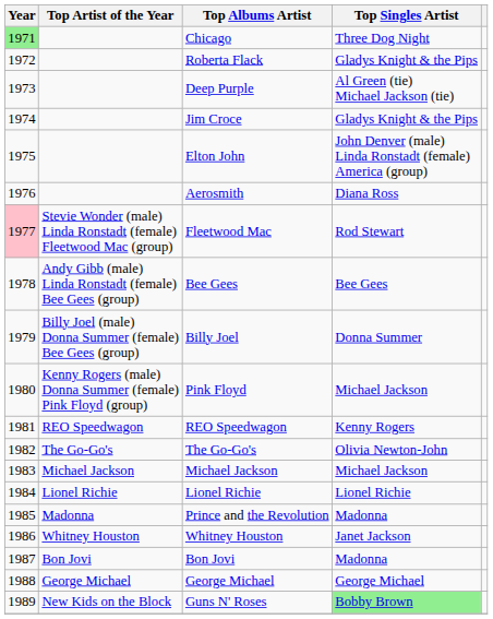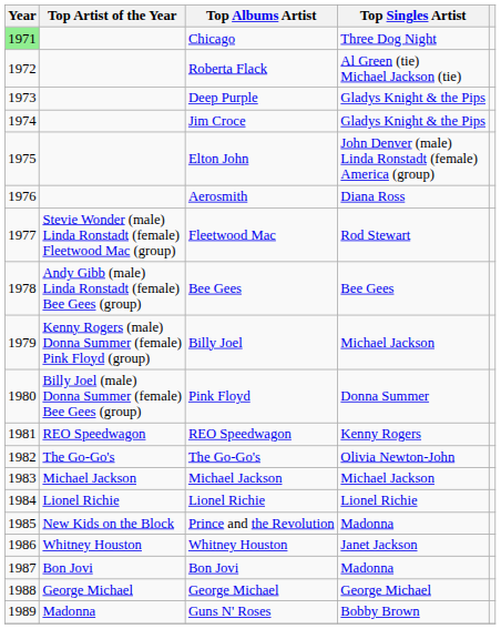Roberta Flack | Top Singles Artist: Gladys Knight & the Pips -> Al Green (tie) Michael Jackson (tie)
Deep Purple | Top Singles Artist: Al Green (tie) Michael Jackson (tie) -> Gladys Knight & the Pips
Fleetwood Mac | Year: pink background -> no background
Billy Joel | Top Artist of the Year: Billy Joel (male) Donna Summer (female) Bee Gees (group) -> Kenny Rogers (male) Donna Summer (female) Pink Floyd (group)
Billy Joel | Top Singles Artist: Donna Summer -> Michael Jackson
Pink Floyd | Top Artist of the Year: Kenny Rogers (male) Donna Summer (female) Pink Floyd (group) -> Billy Joel (male) Donna Summer (female) Bee Gees (group)
Pink Floyd | Top Singles Artist: Michael Jackson -> Donna Summer
Prince and the Revolution | Top Artist of the Year: Madonna -> New Kids on the Block
Guns N' Roses | Top Artist of the Year: New Kids on the Block -> Madonna
Guns N' Roses | Top Singles Artist: lightgreen background -> no background
